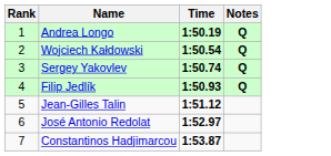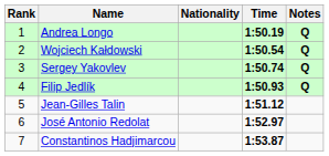+ column: Nationality
